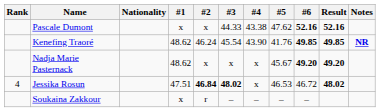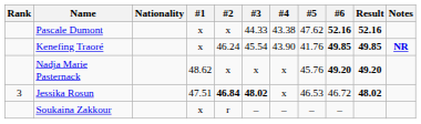Kenefing Traoré | #1: 48.62 -> x
Nadja Marie Pasternack | #5: 45.67 -> 45.76
Jessika Rosun | Rank: 4 -> 3
